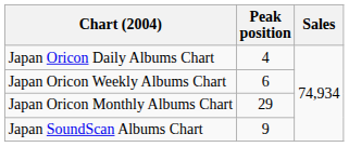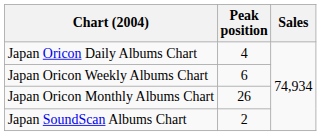Japan Oricon Monthly Albums Chart | Peak position: 29 -> 26
Japan SoundScan Albums Chart | Peak position: 9 -> 2
